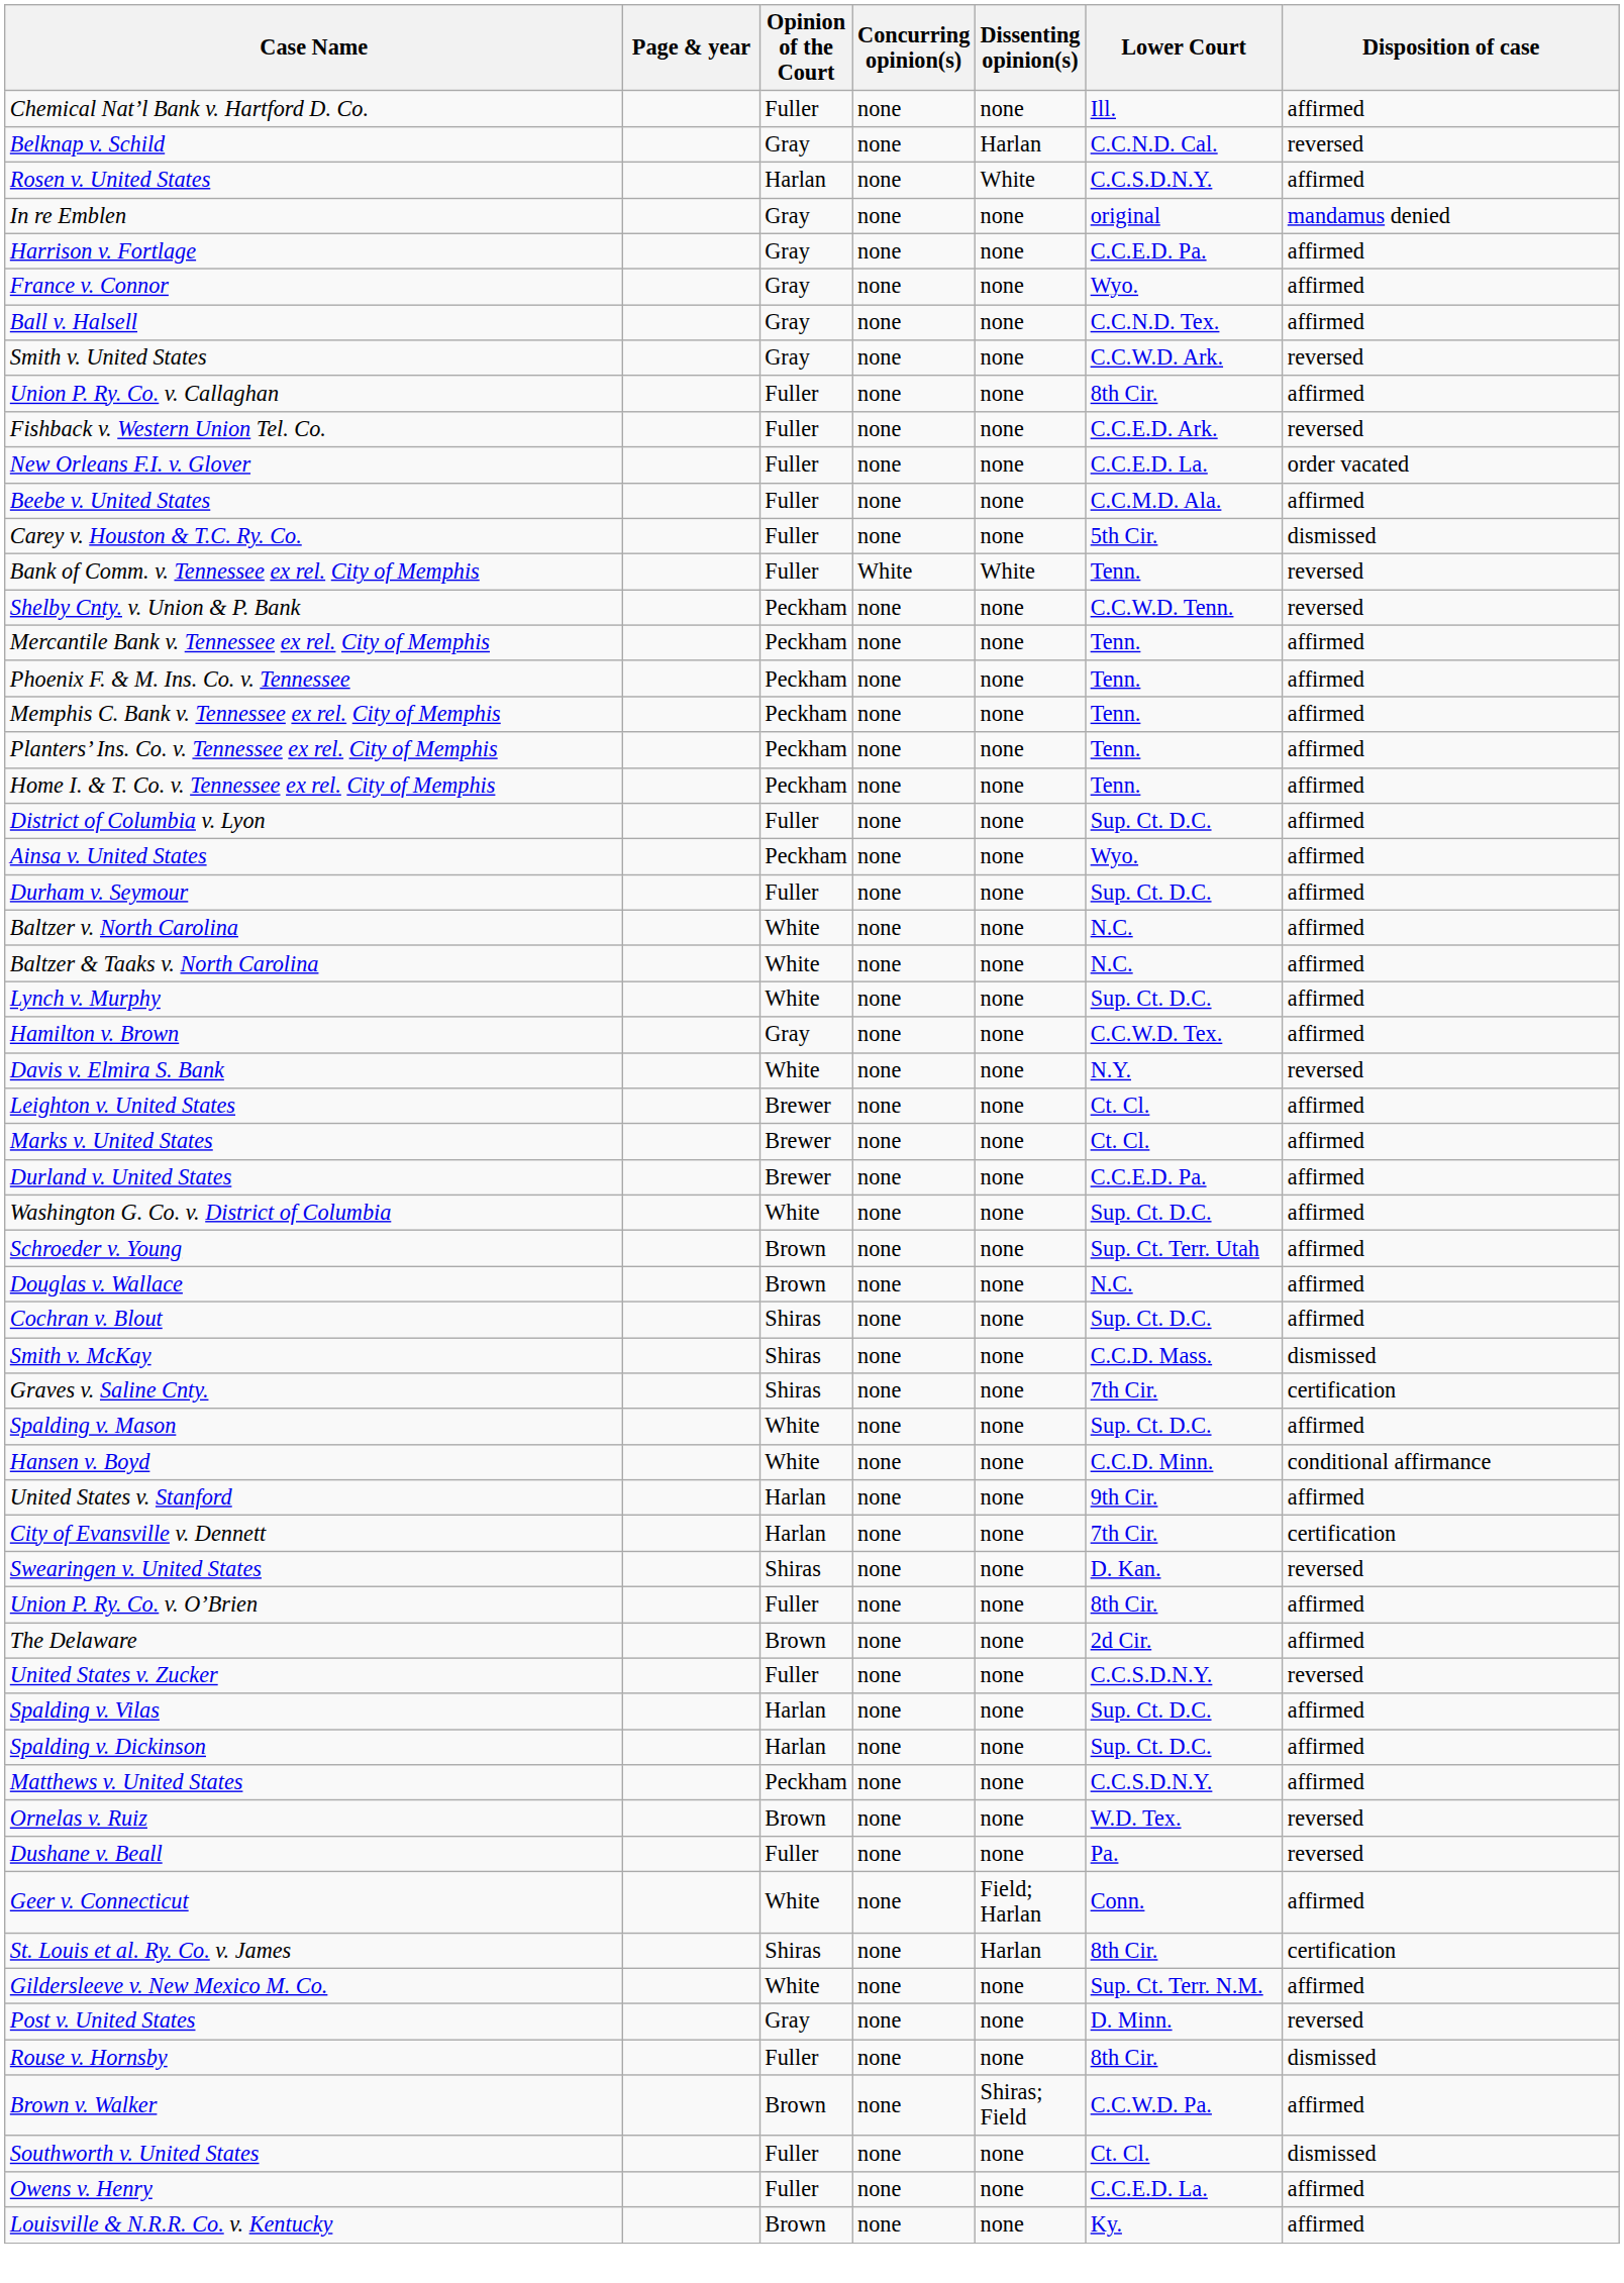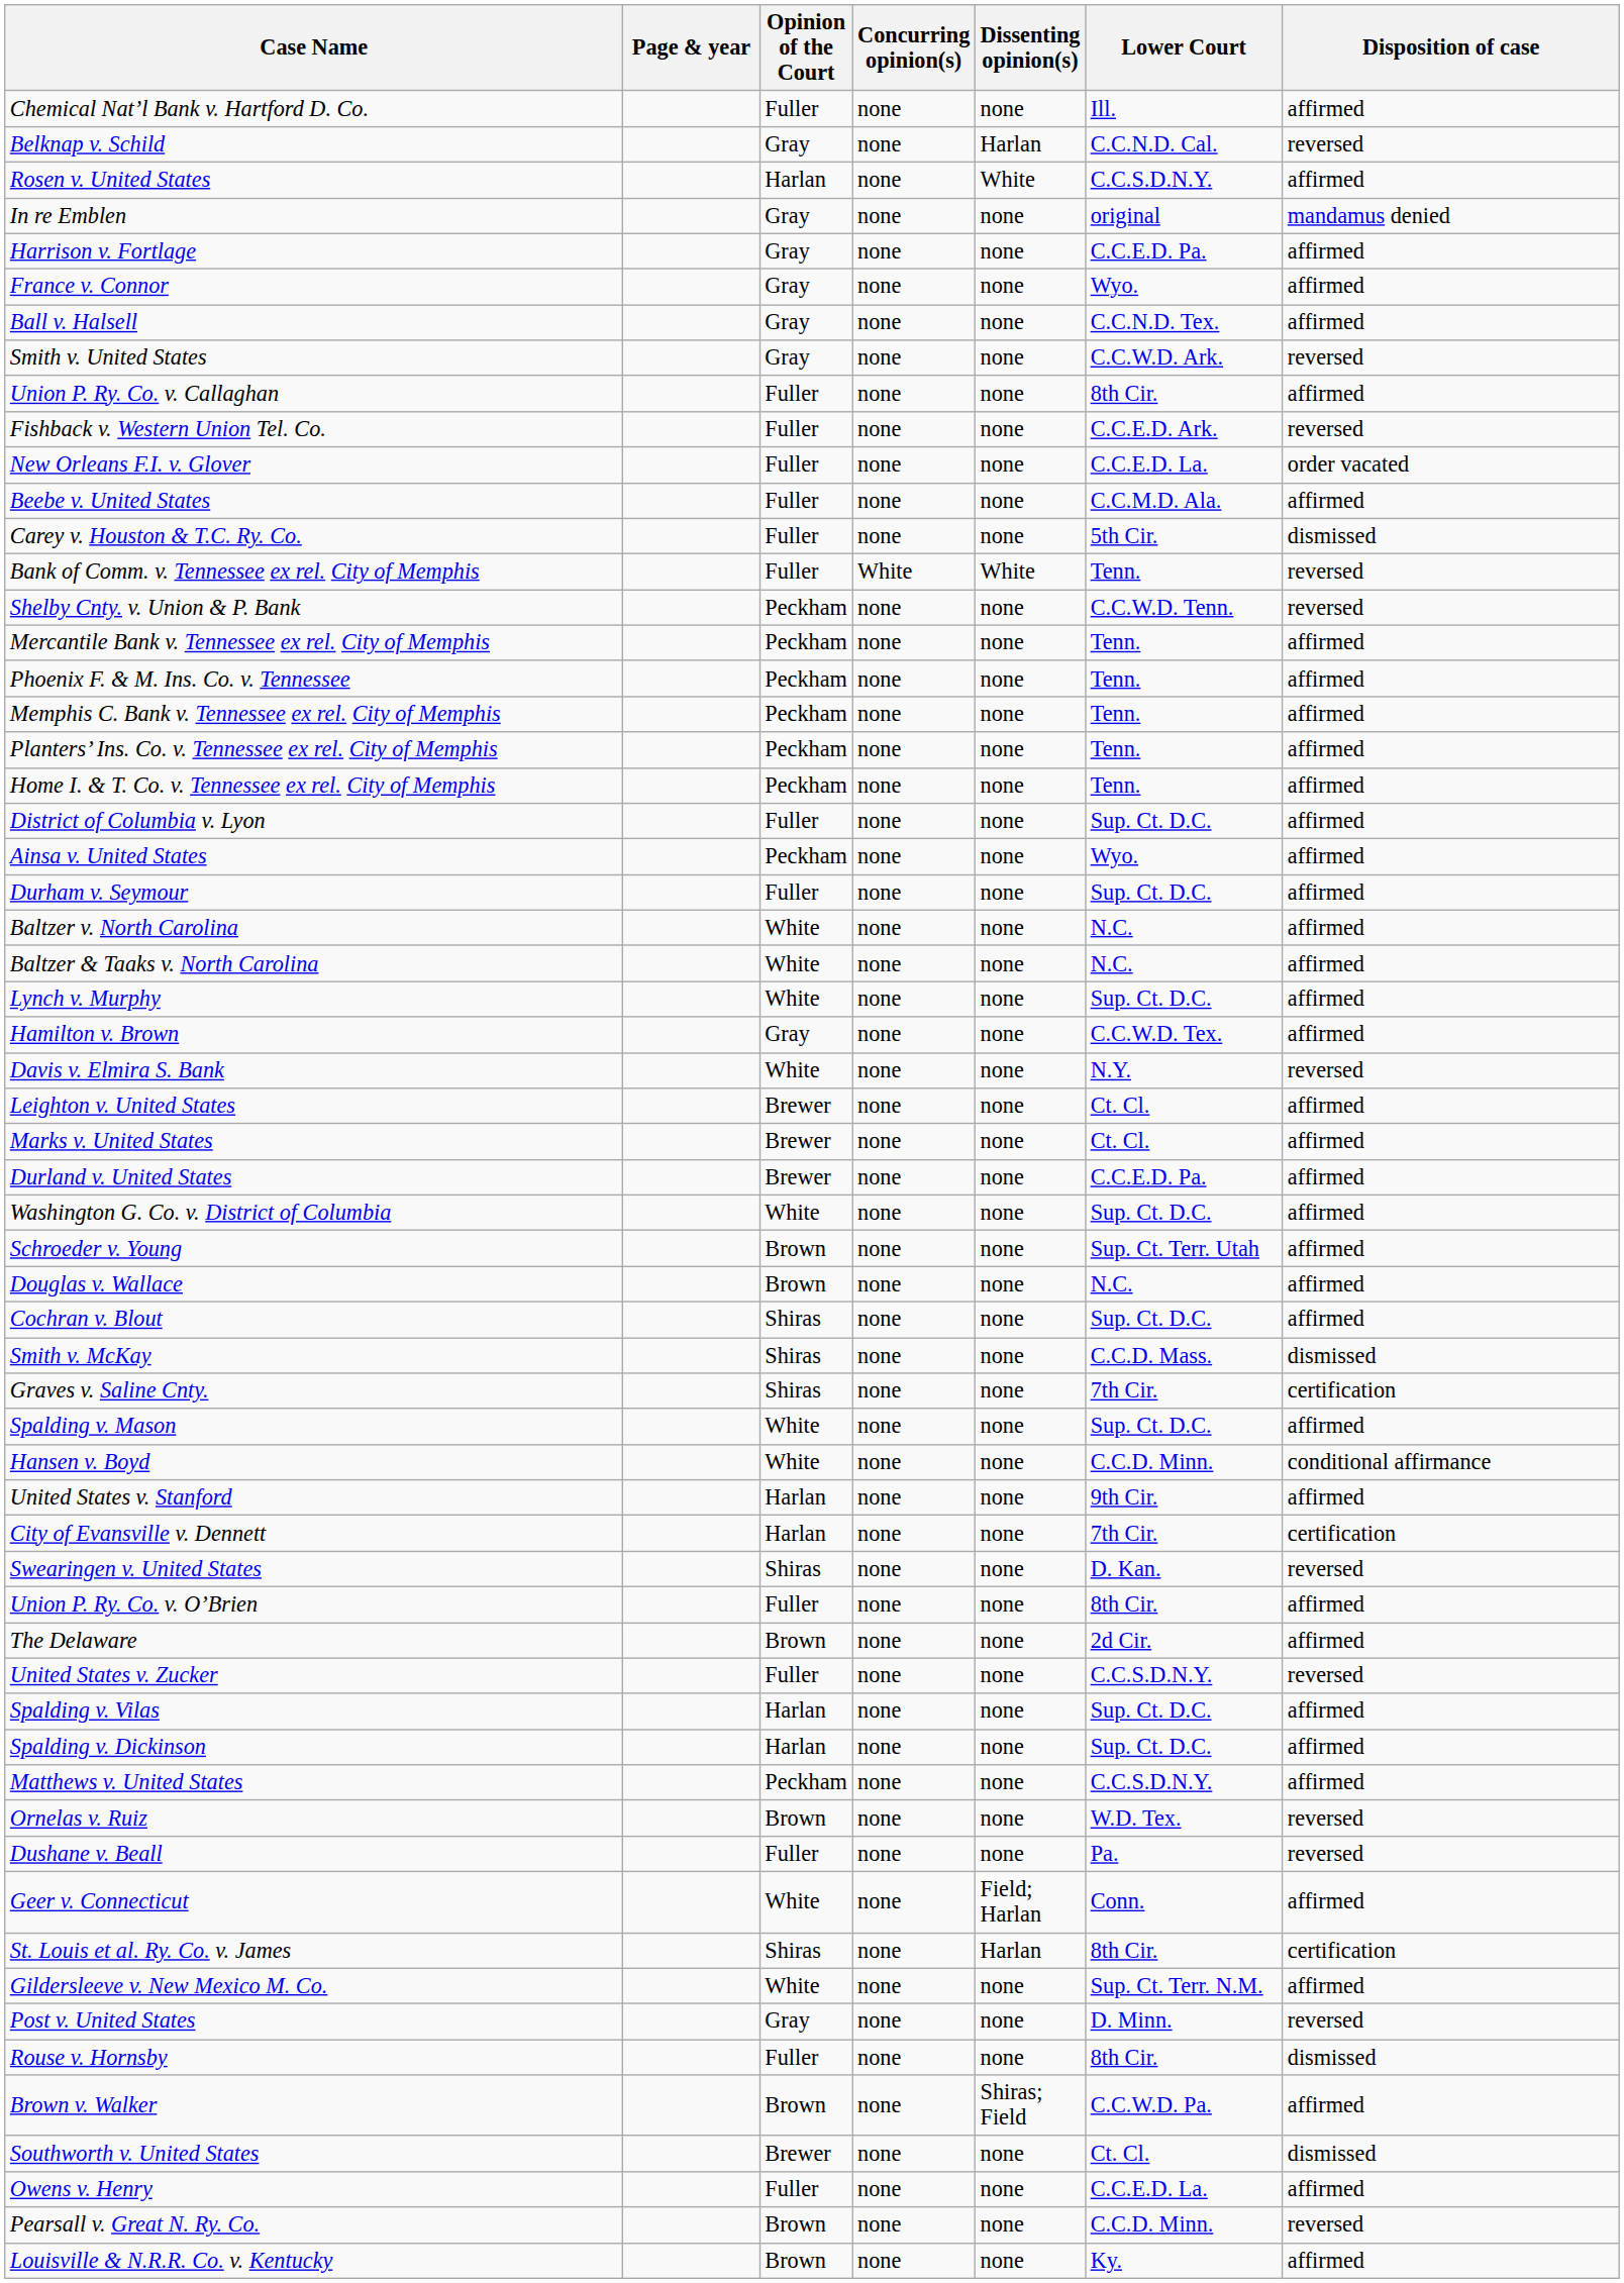Southworth v. United States | Opinion of the Court: Fuller -> Brewer
+ row: Pearsall v. Great N. Ry. Co. | Brown | none | none | C.C.D. Minn. | reversed
